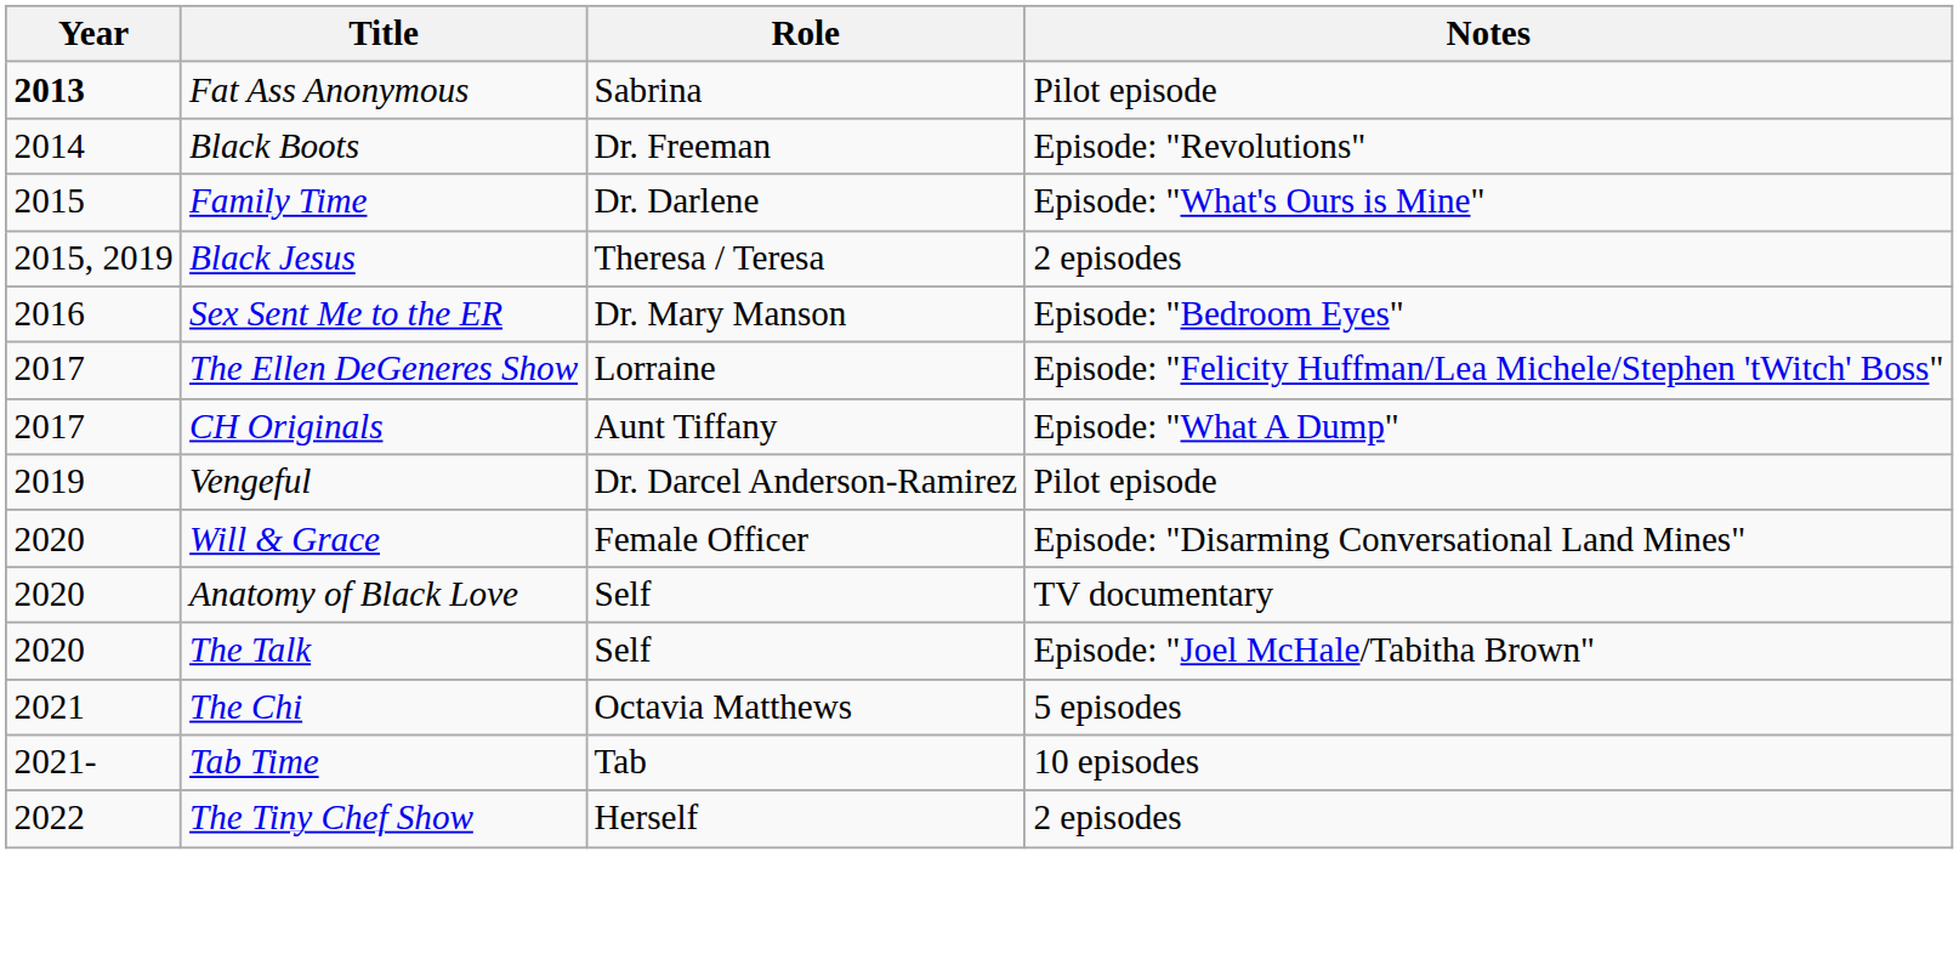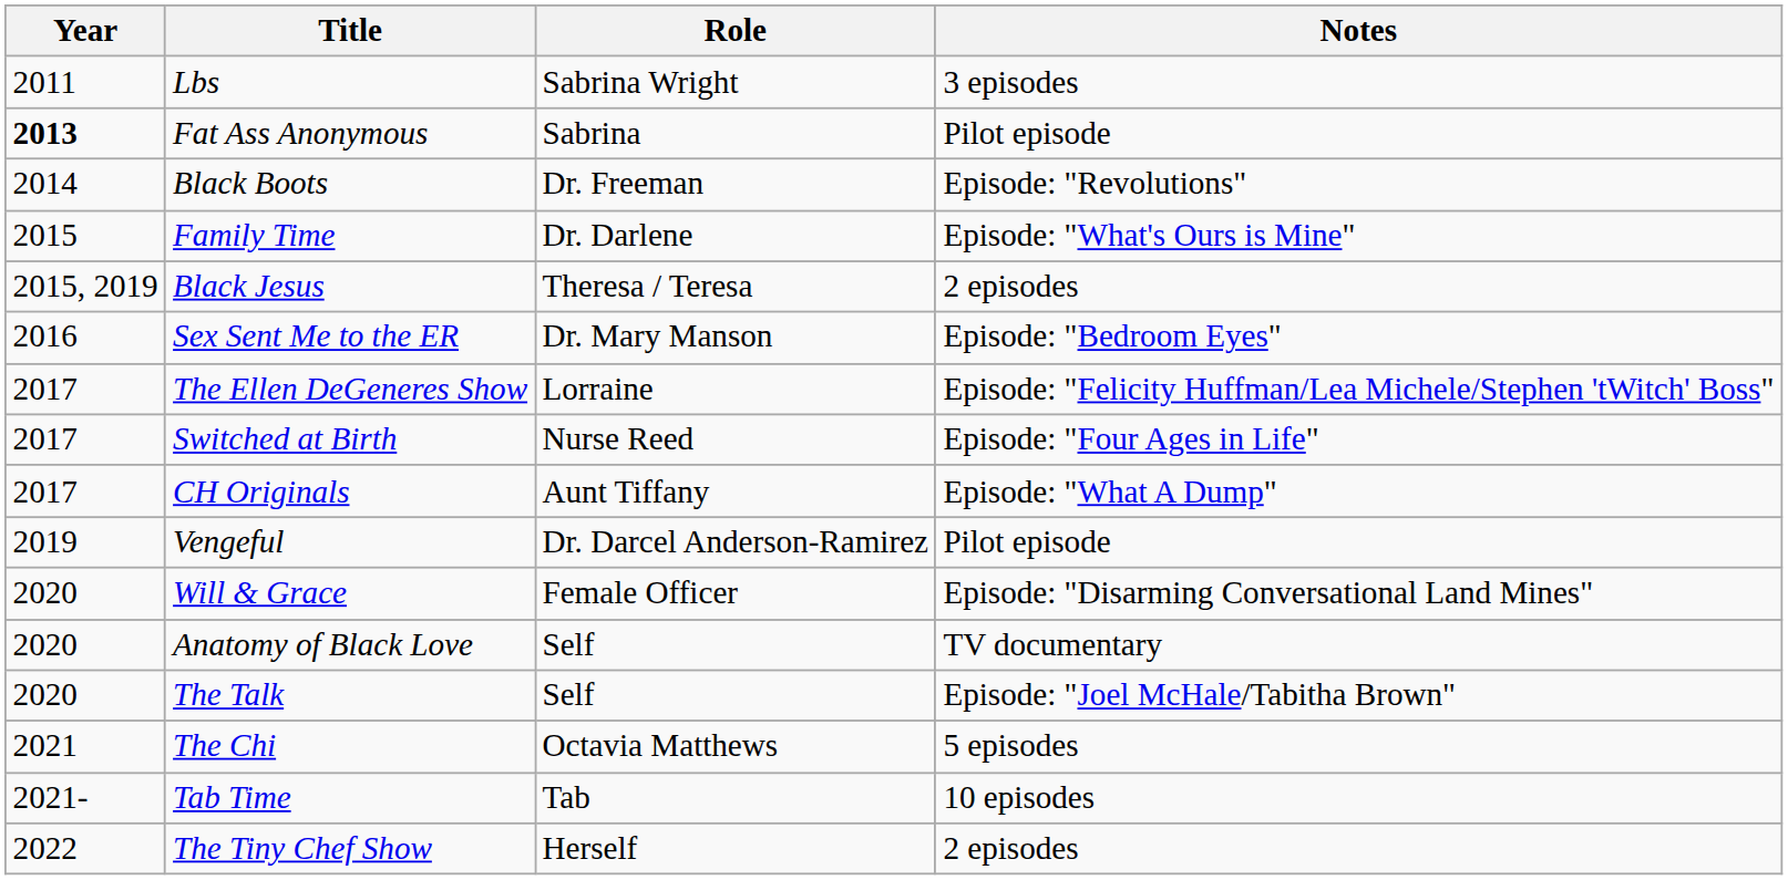+ row: 2011 | Lbs | Sabrina Wright | 3 episodes
+ row: 2017 | Switched at Birth | Nurse Reed | Episode: "Four Ages in Life"
